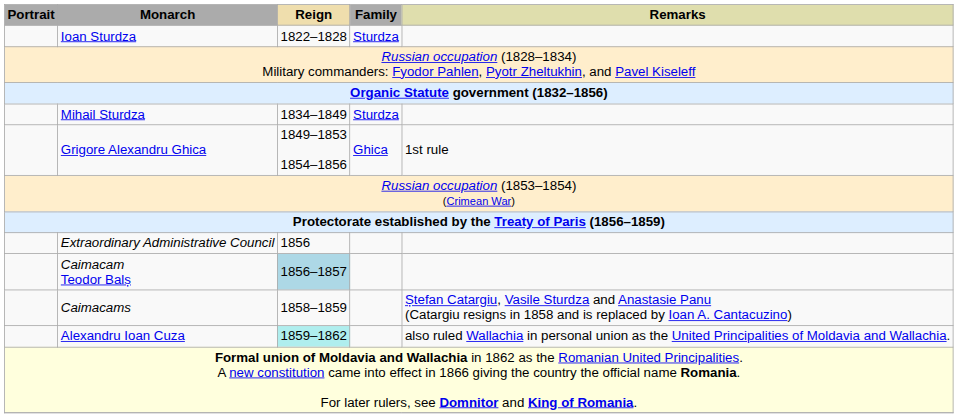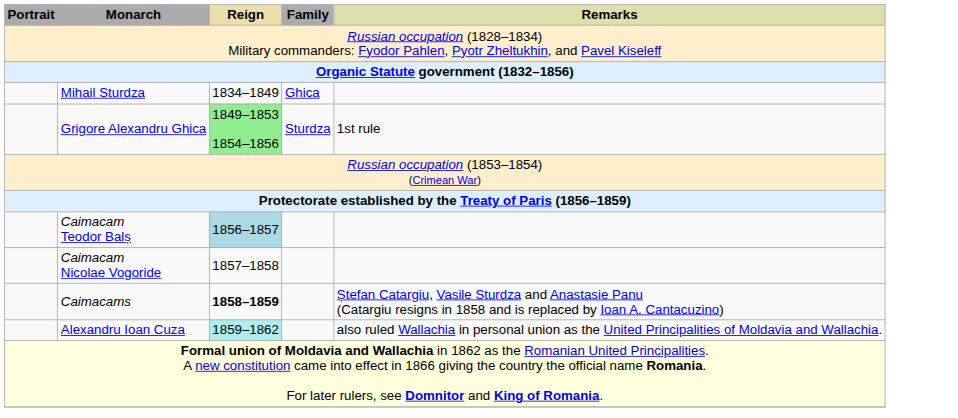- row: Ioan Sturdza | 1822–1828 | Sturdza
Mihail Sturdza | Family: Sturdza -> Ghica
Grigore Alexandru Ghica | Reign: no background -> lightgreen background
Grigore Alexandru Ghica | Family: Ghica -> Sturdza
- row: Extraordinary Administrative Council | 1856
+ row: Caimacam Nicolae Vogoride | 1857–1858
Caimacams | Reign: normal -> bold
